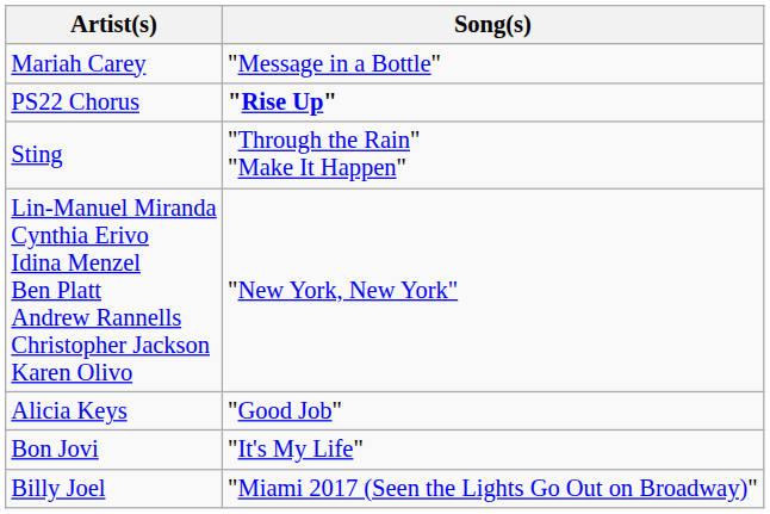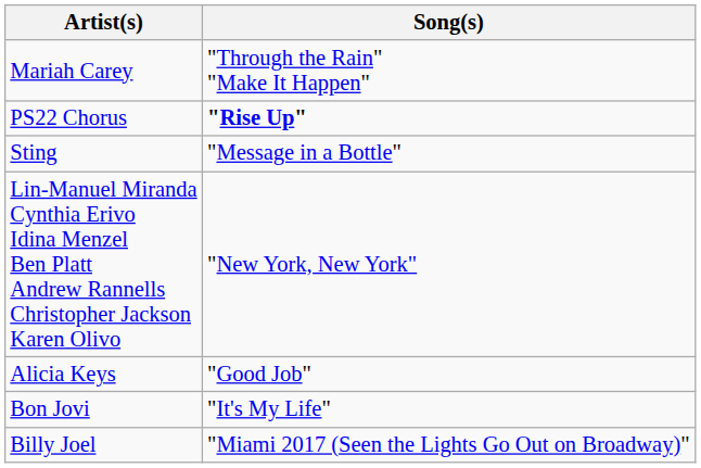Mariah Carey | Song(s): "Message in a Bottle" -> "Through the Rain" "Make It Happen"
Sting | Song(s): "Through the Rain" "Make It Happen" -> "Message in a Bottle"
